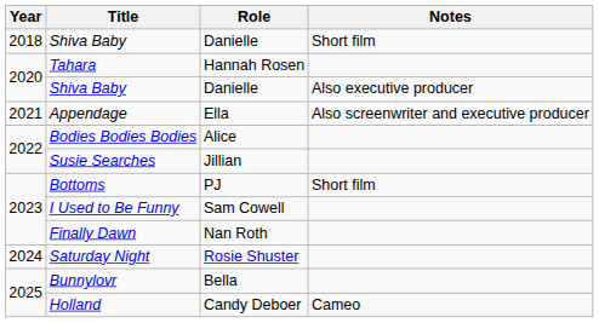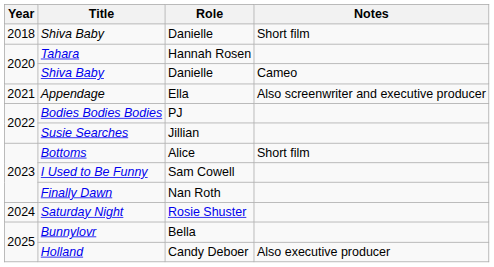2020 / Shiva Baby | Notes: Also executive producer -> Cameo
Bodies Bodies Bodies | Role: Alice -> PJ
Bottoms | Role: PJ -> Alice
Holland | Notes: Cameo -> Also executive producer
